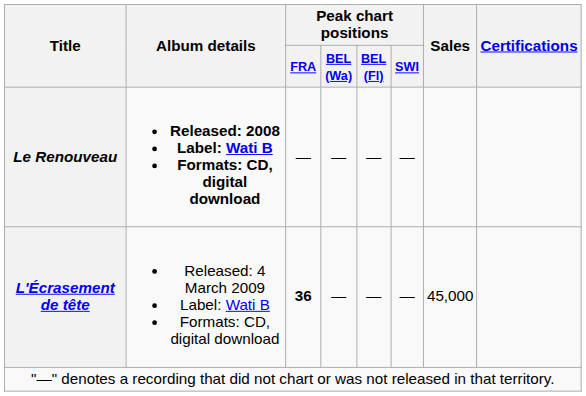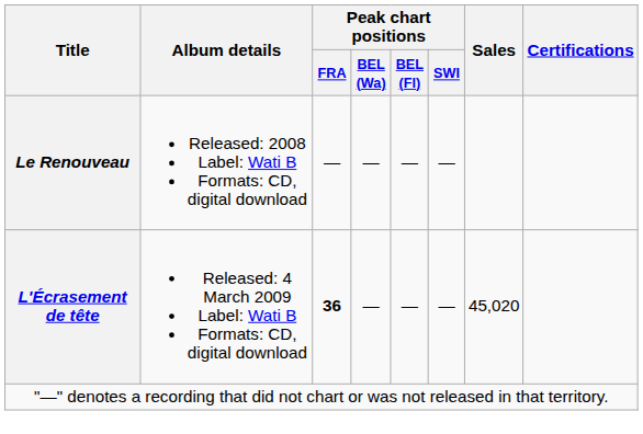Le Renouveau | Album details: bold -> normal
L'Écrasement de tête | Sales: 45,000 -> 45,020
